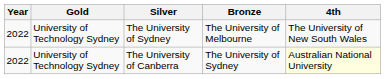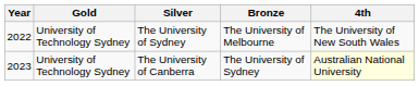The University of Canberra | Year: 2022 -> 2023
